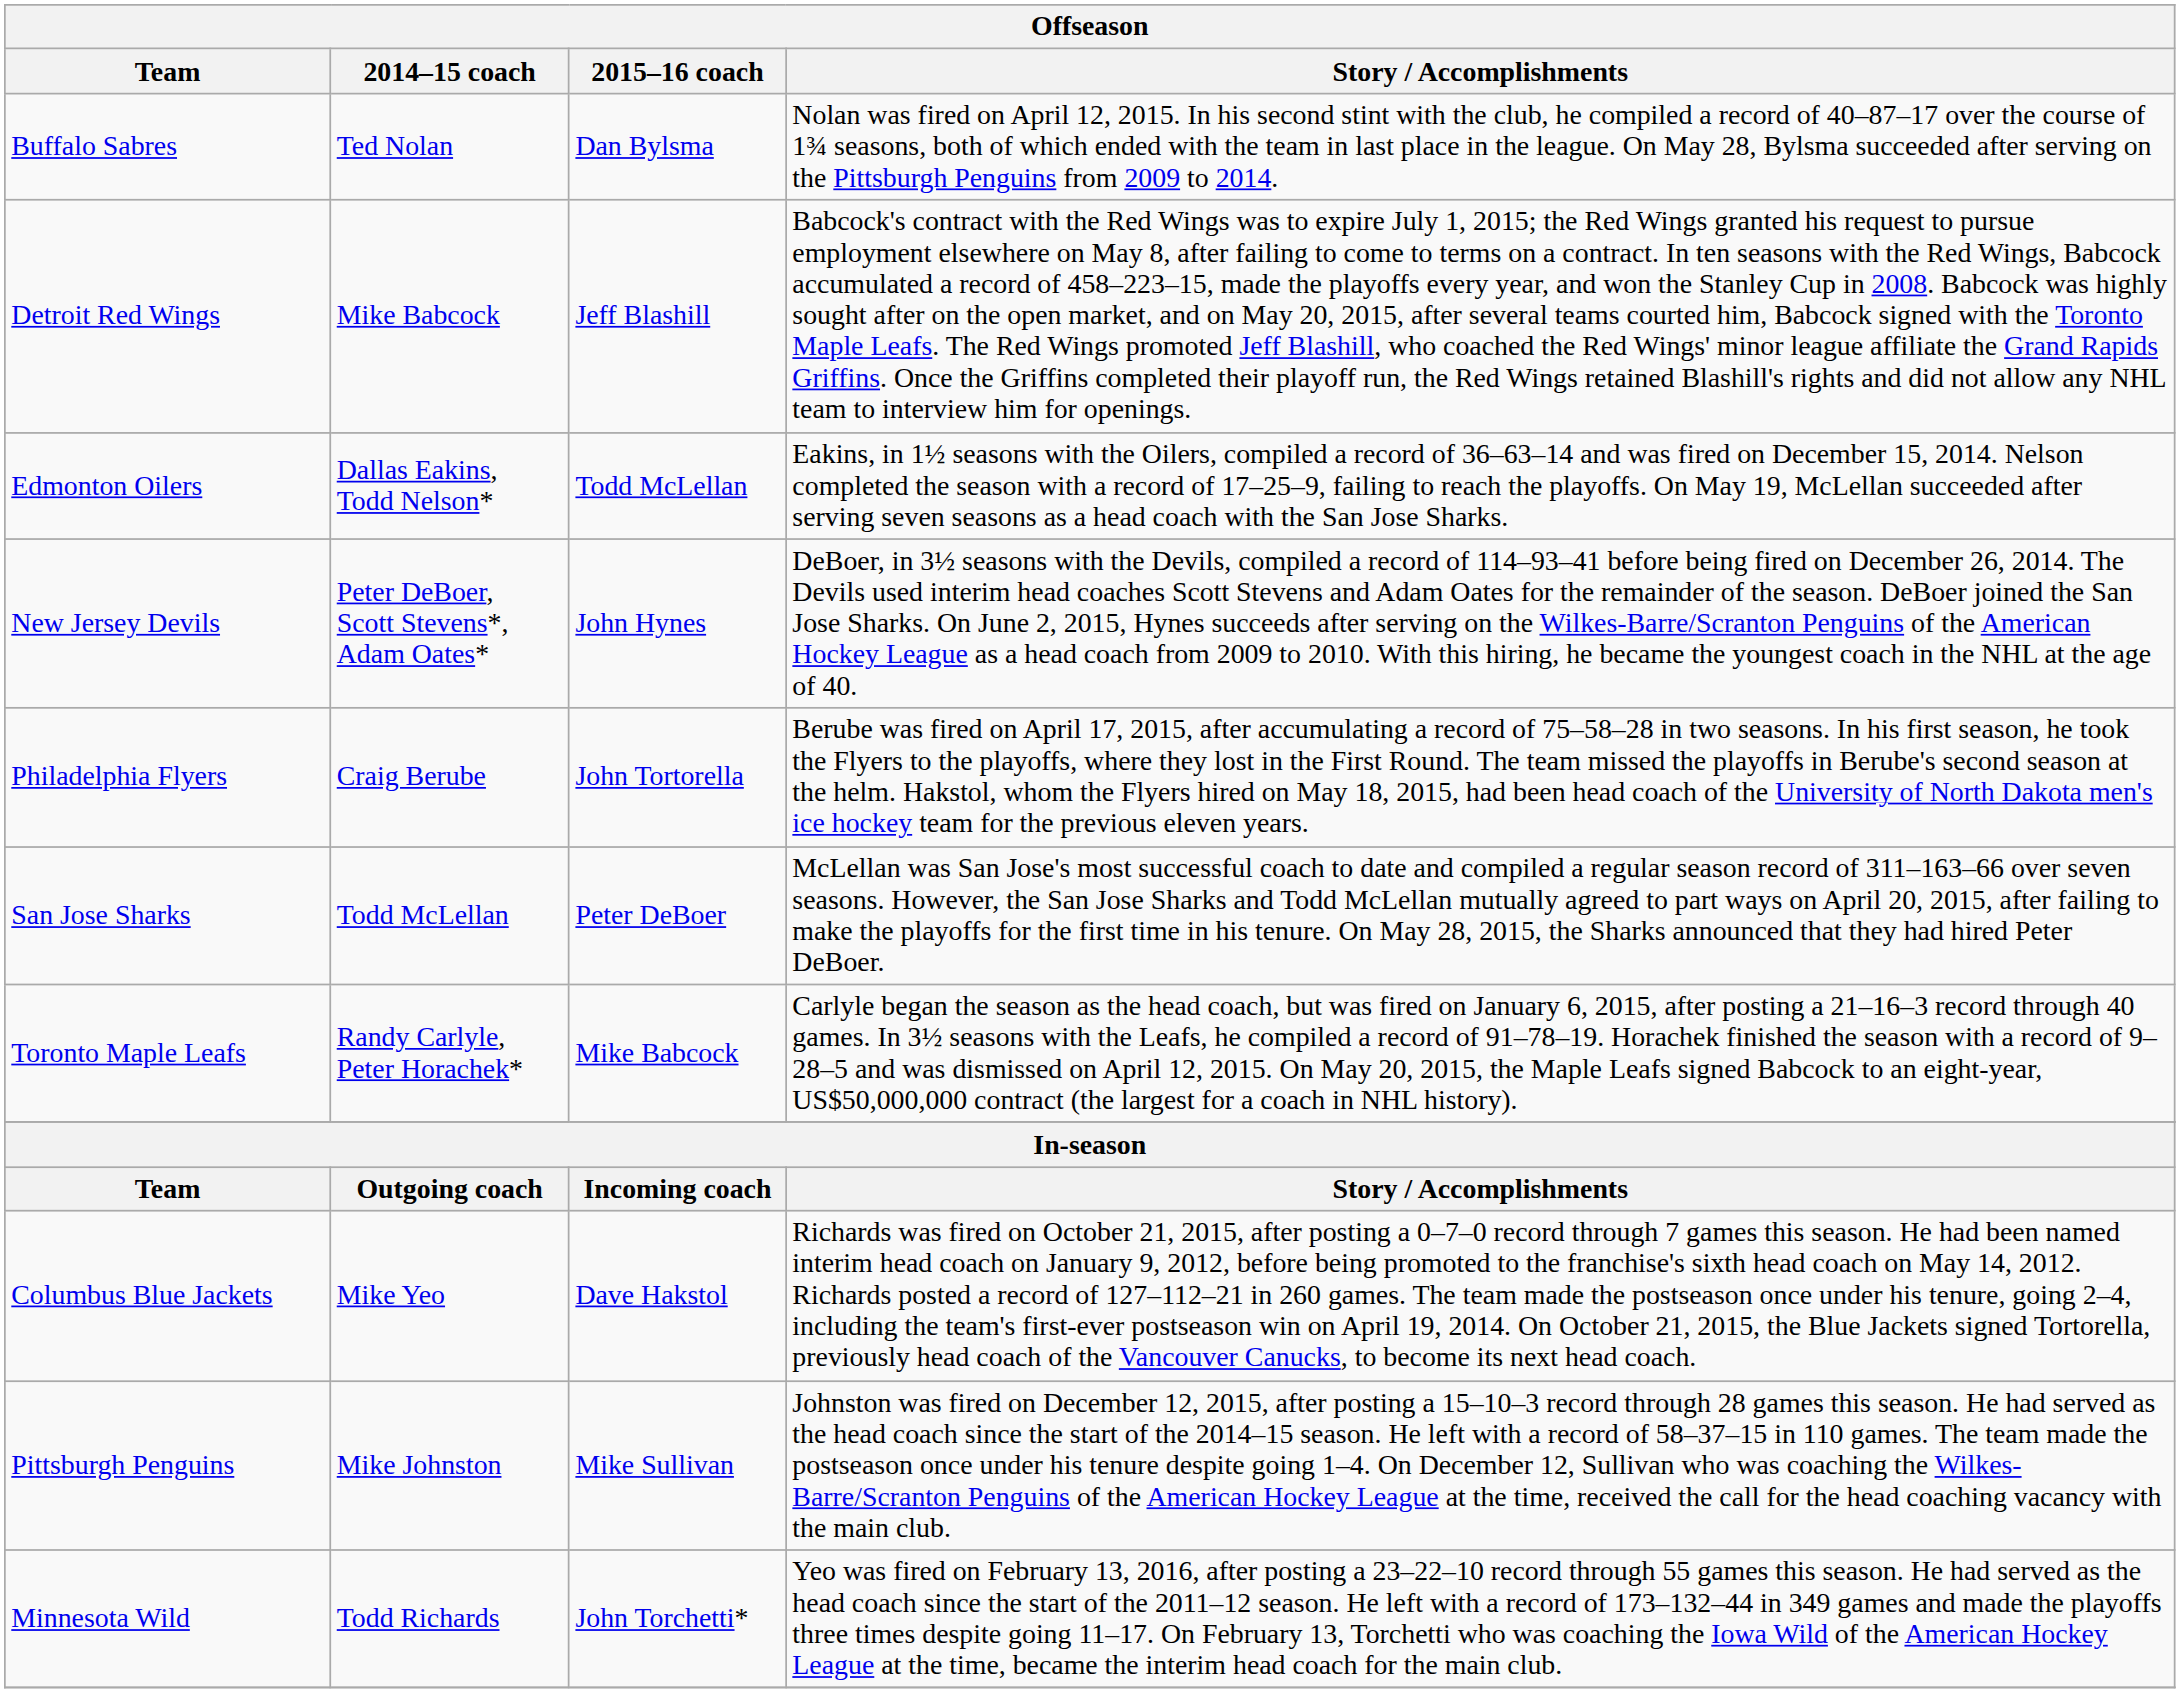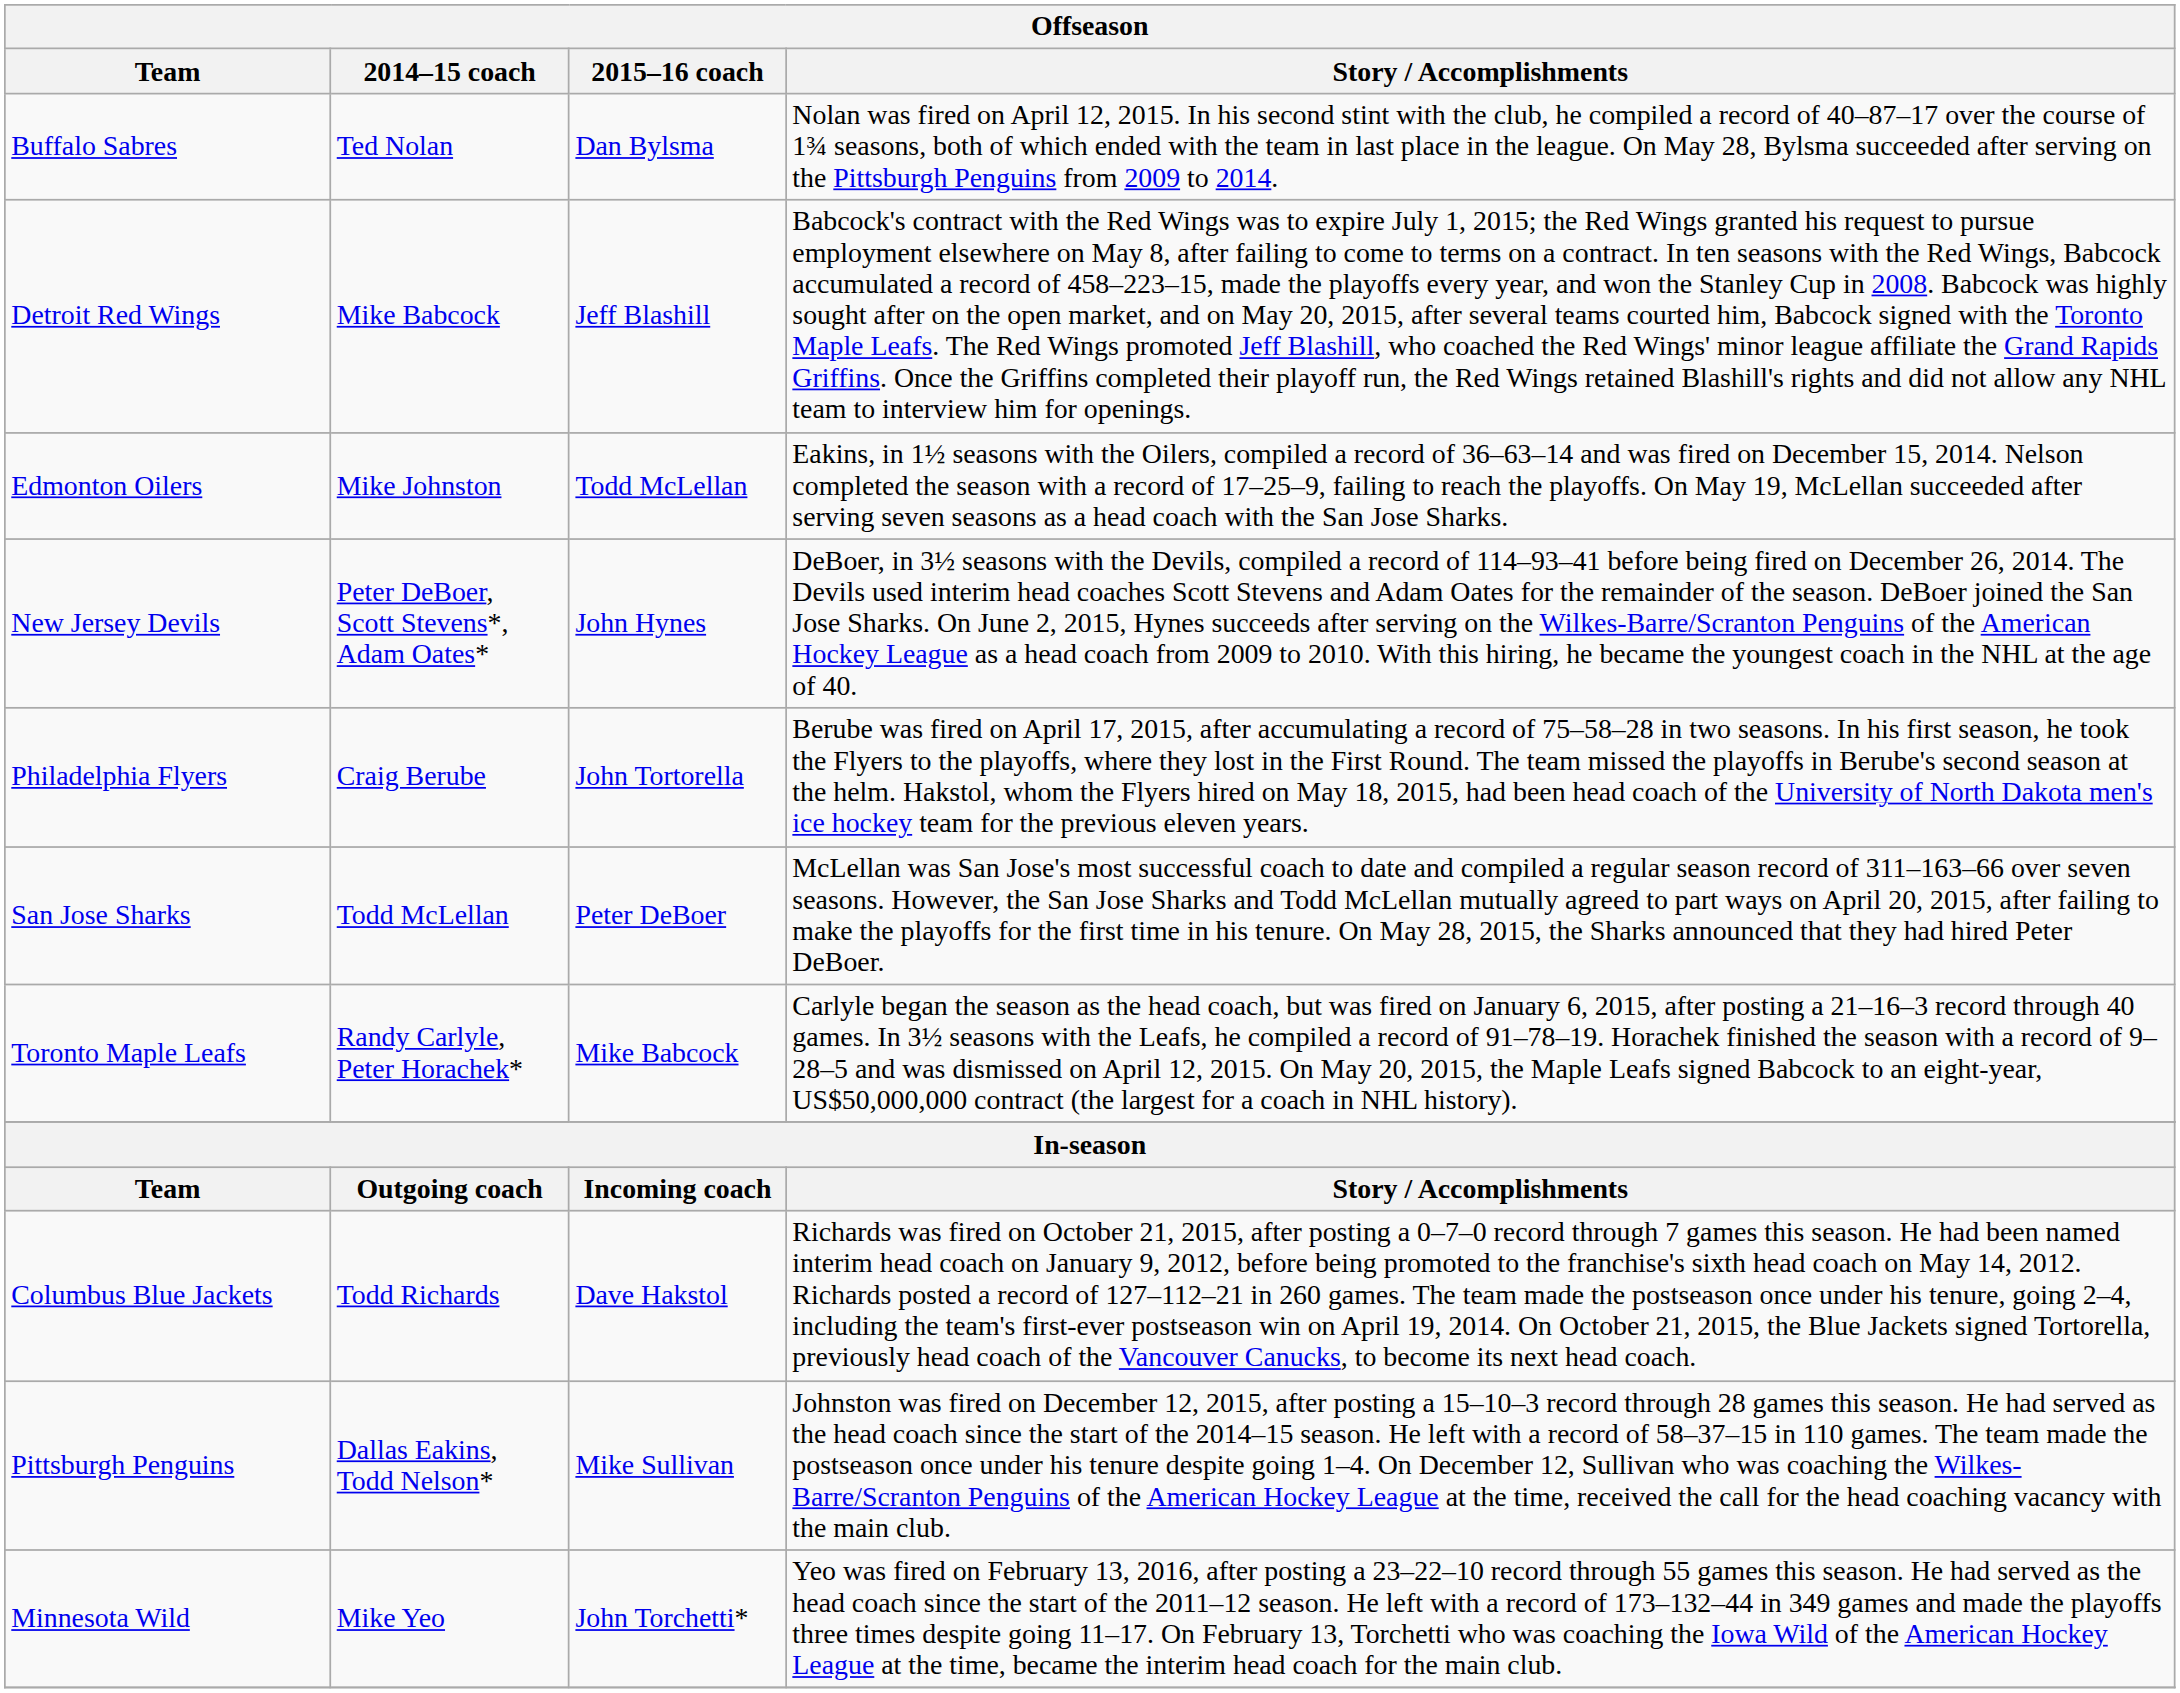Edmonton Oilers | 2014–15 coach: Dallas Eakins, Todd Nelson* -> Mike Johnston
Columbus Blue Jackets | 2014–15 coach: Mike Yeo -> Todd Richards
Pittsburgh Penguins | 2014–15 coach: Mike Johnston -> Dallas Eakins, Todd Nelson*
Minnesota Wild | 2014–15 coach: Todd Richards -> Mike Yeo
